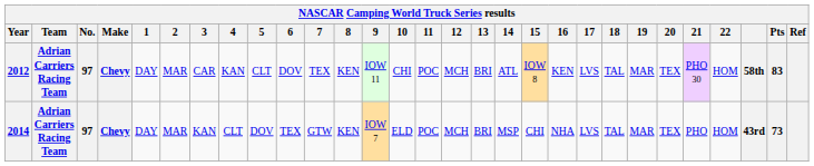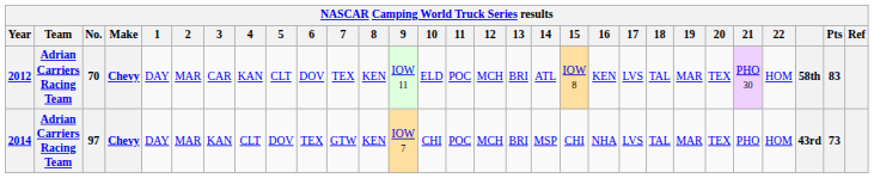2012 | No.: 97 -> 70
2012 | 10: CHI -> ELD
2014 | 10: ELD -> CHI
